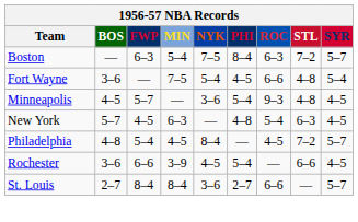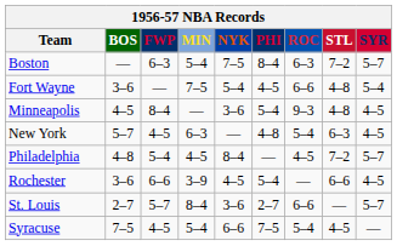Minneapolis | FWP: 5–7 -> 8–4
St. Louis | FWP: 8–4 -> 5–7
+ row: Syracuse | 7–5 | 4–5 | 5–4 | 6–6 | 7–5 | 5–4 | 4–5 | —
